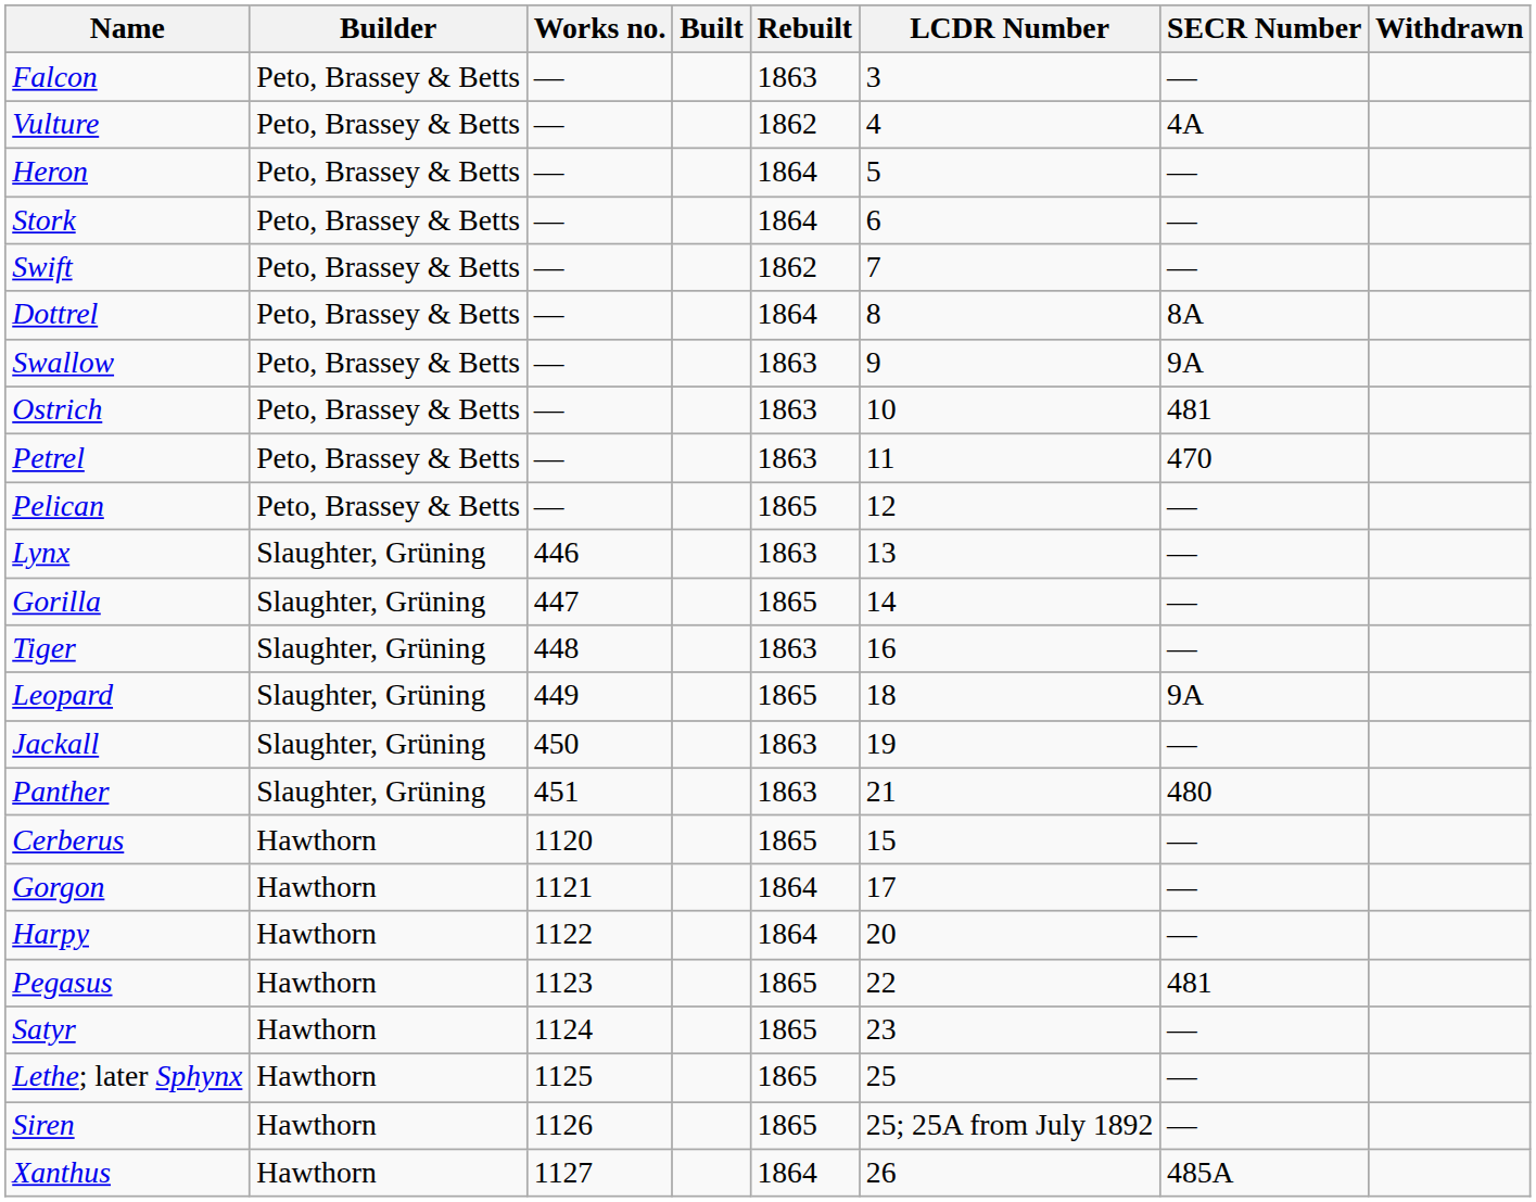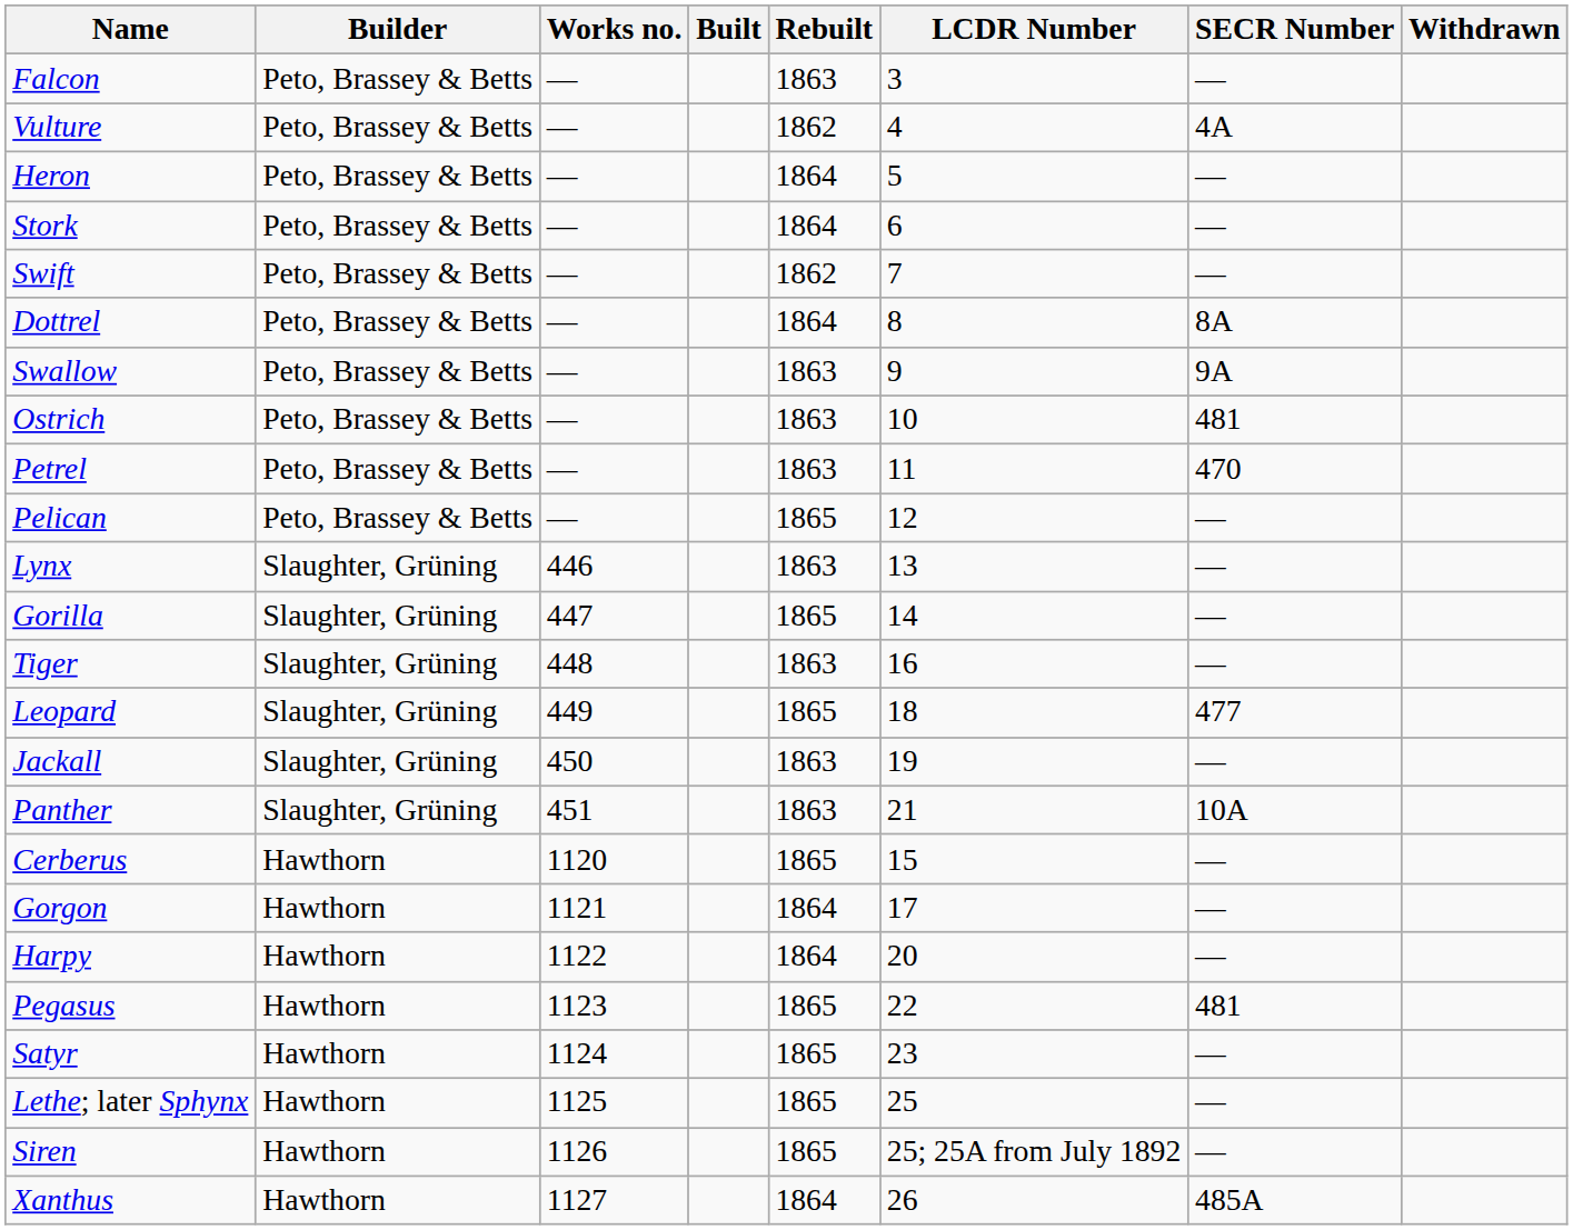Leopard | SECR Number: 9A -> 477
Panther | SECR Number: 480 -> 10A
